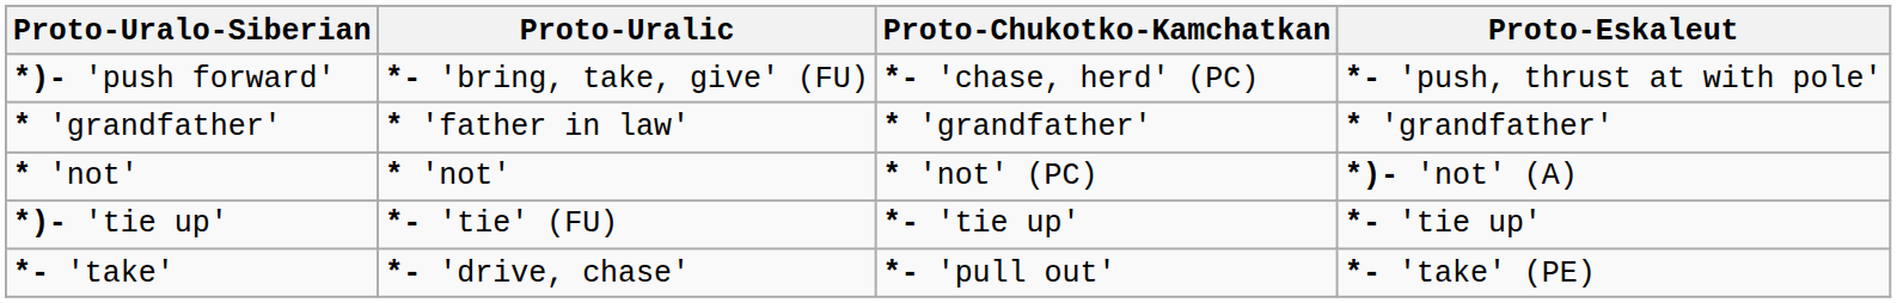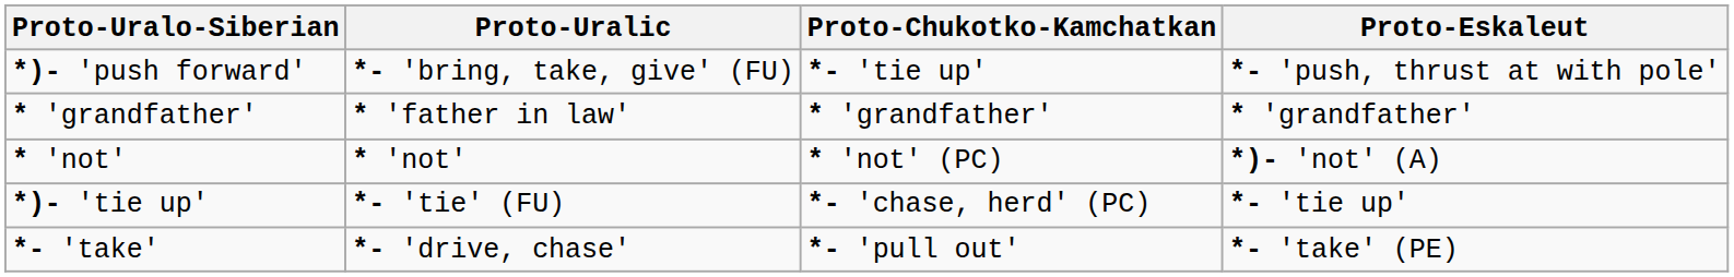*)- 'push forward' | Proto-Chukotko-Kamchatkan: *- 'chase, herd' (PC) -> *- 'tie up'
*)- 'tie up' | Proto-Chukotko-Kamchatkan: *- 'tie up' -> *- 'chase, herd' (PC)
